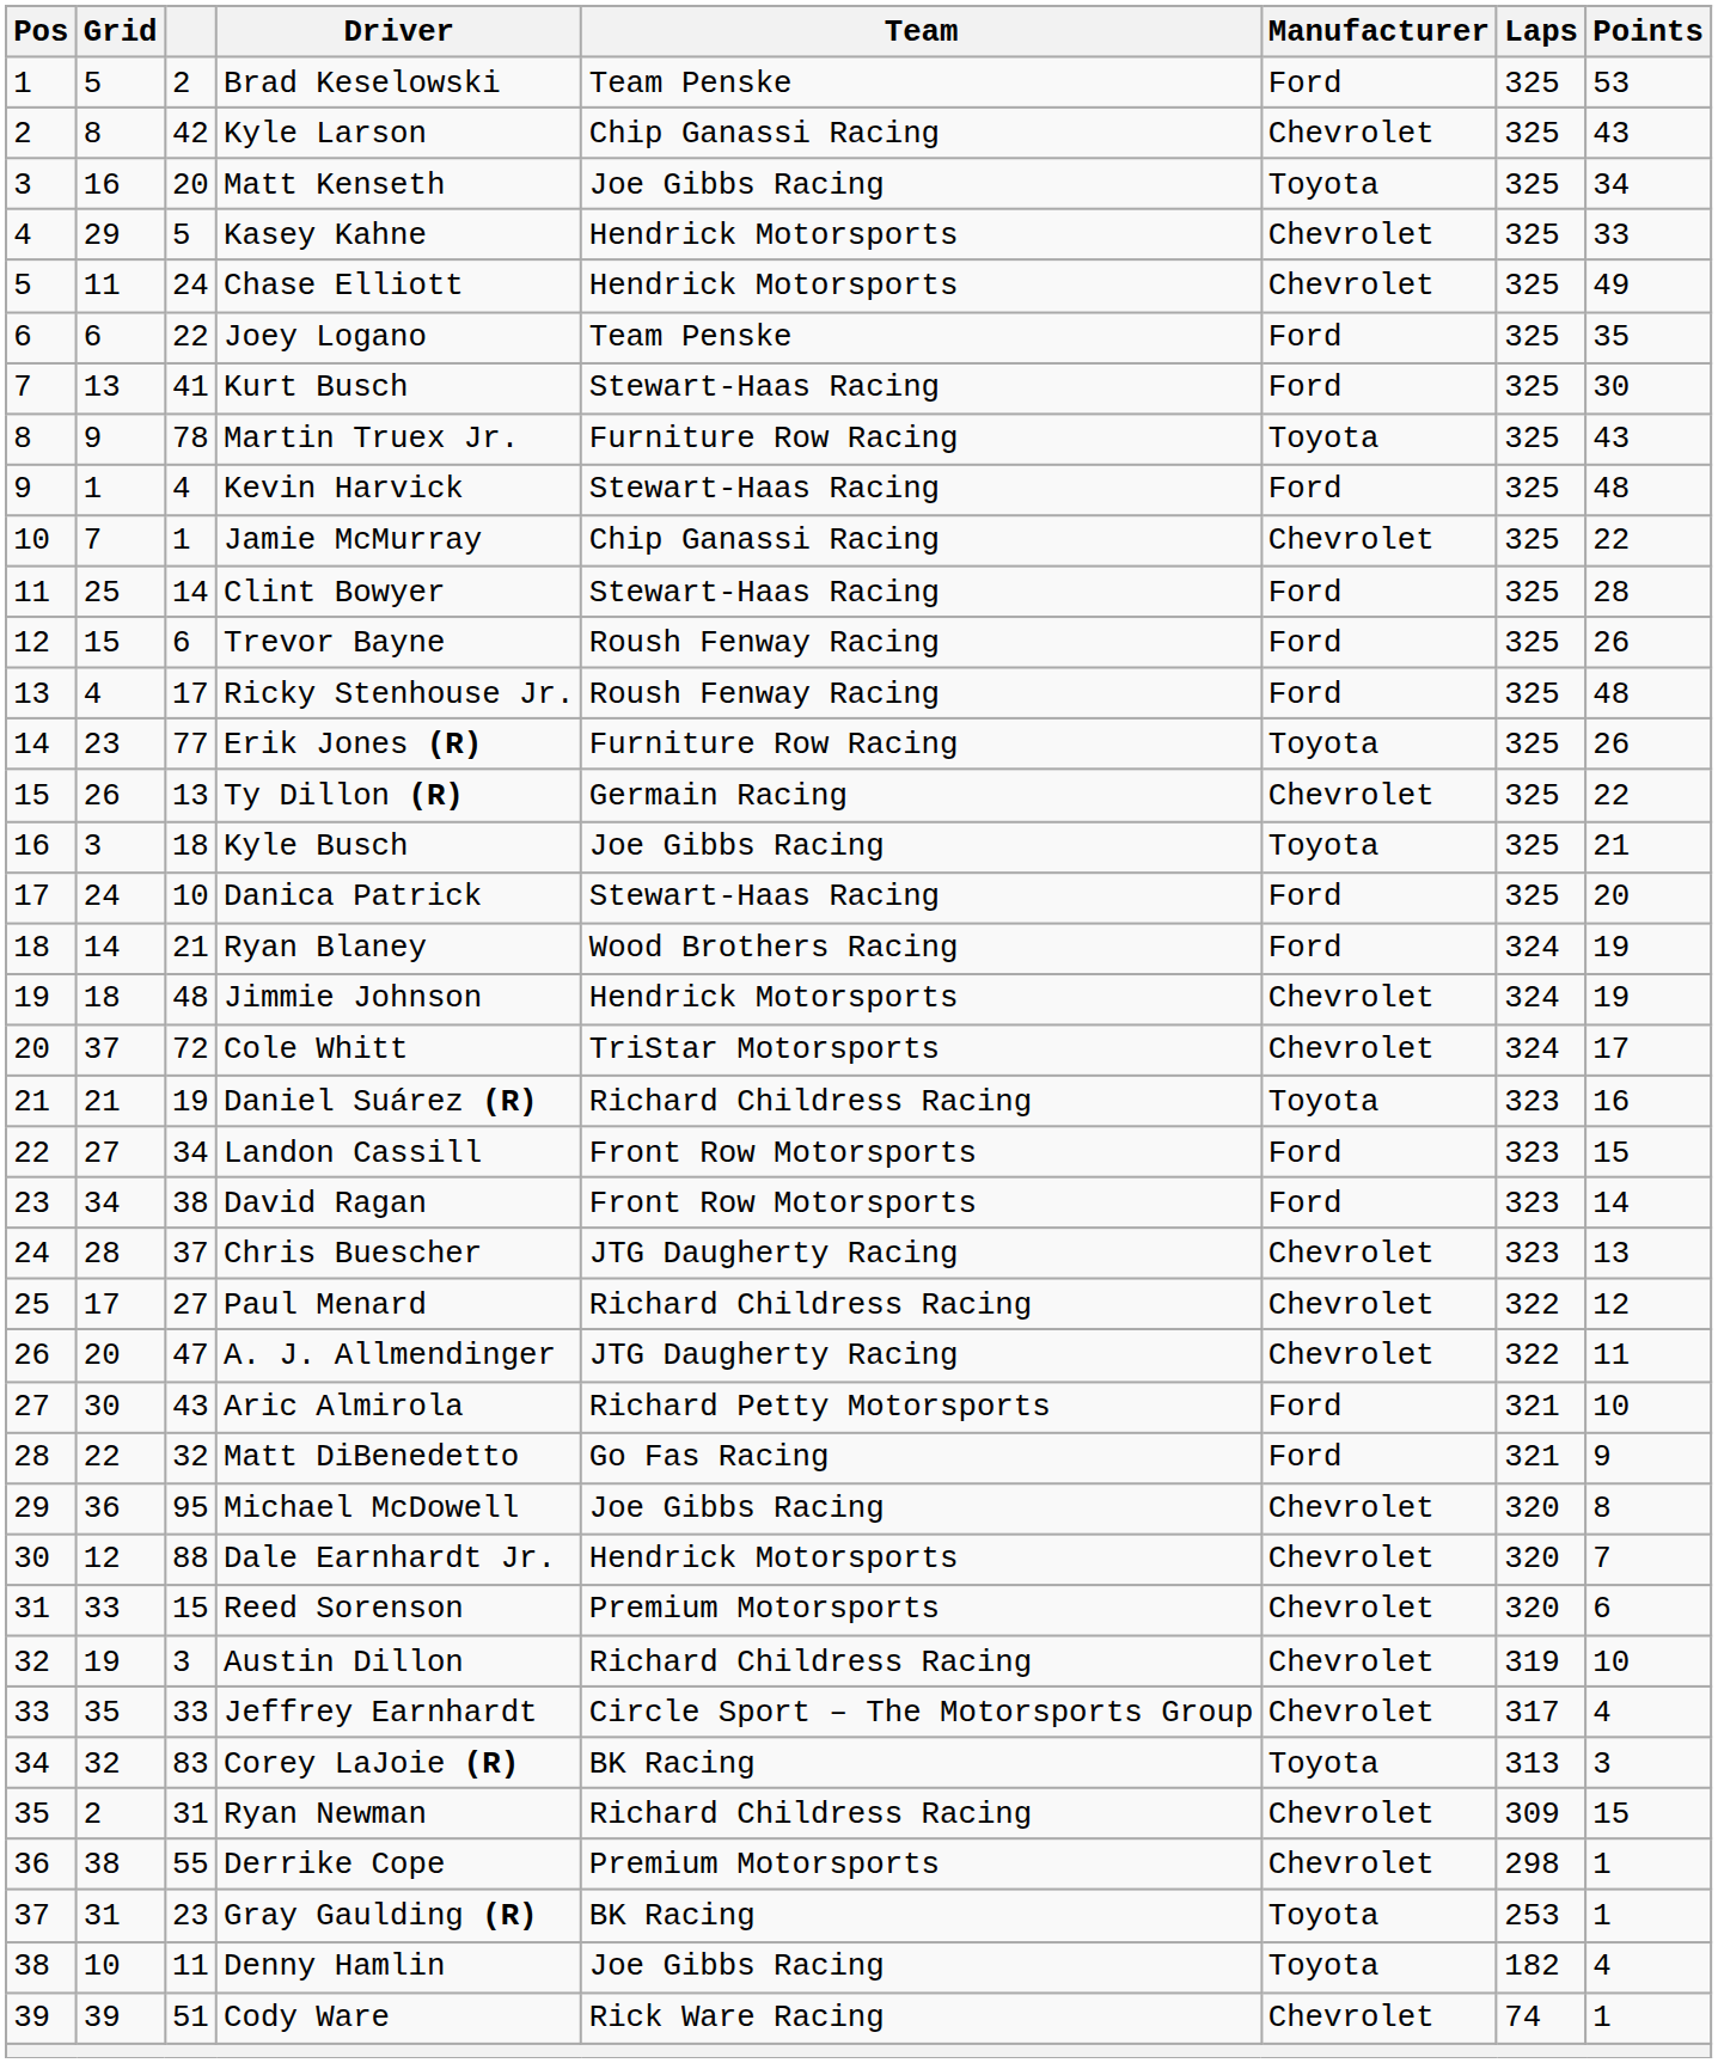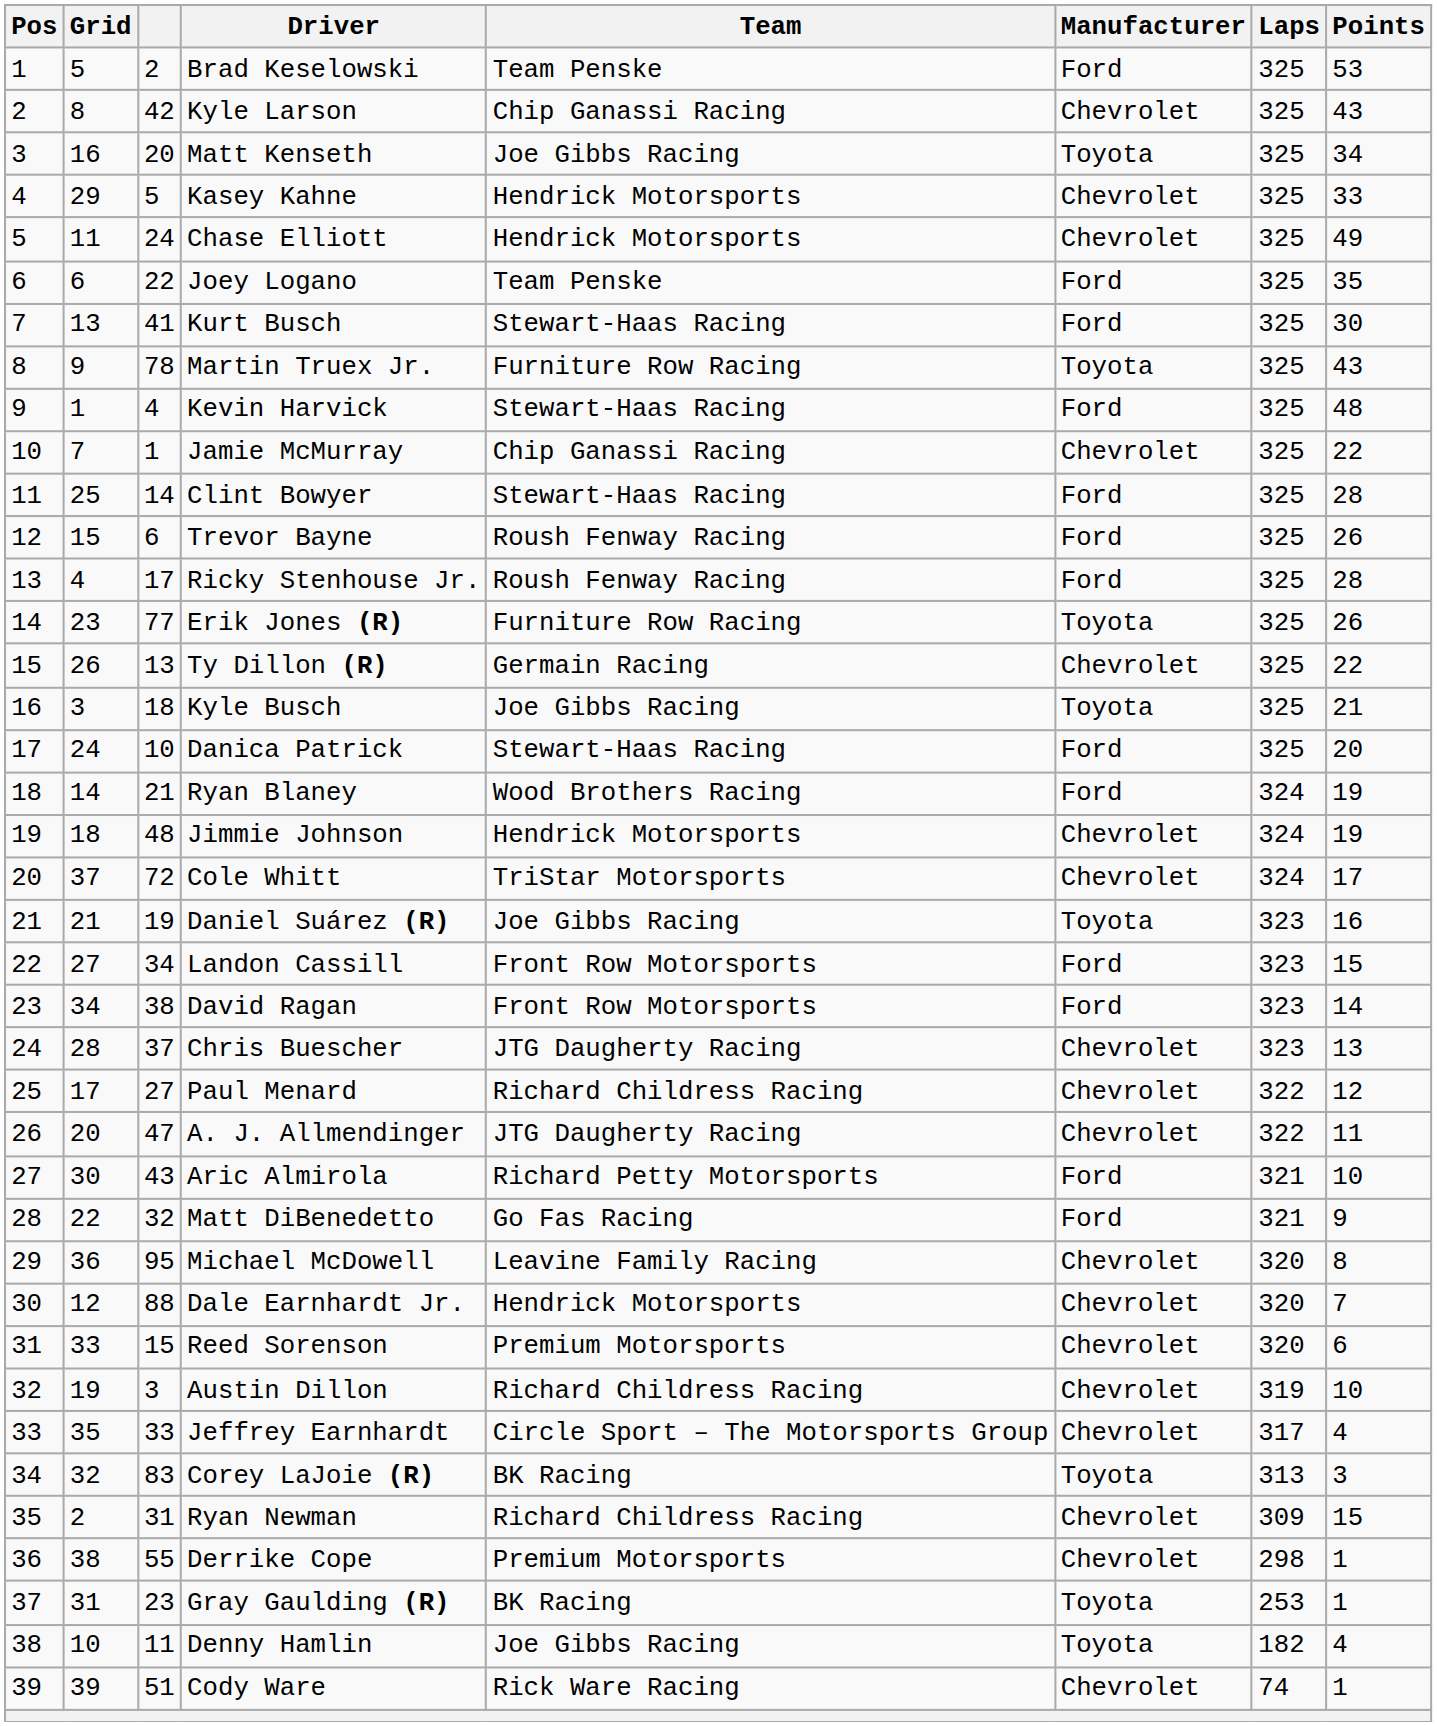Ricky Stenhouse Jr. | Points: 48 -> 28
Daniel Suárez (R) | Team: Richard Childress Racing -> Joe Gibbs Racing
Michael McDowell | Team: Joe Gibbs Racing -> Leavine Family Racing
